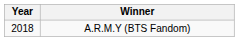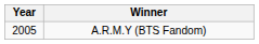A.R.M.Y (BTS Fandom) | Year: 2018 -> 2005
